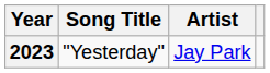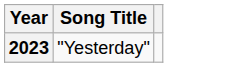- column: Artist | Jay Park
